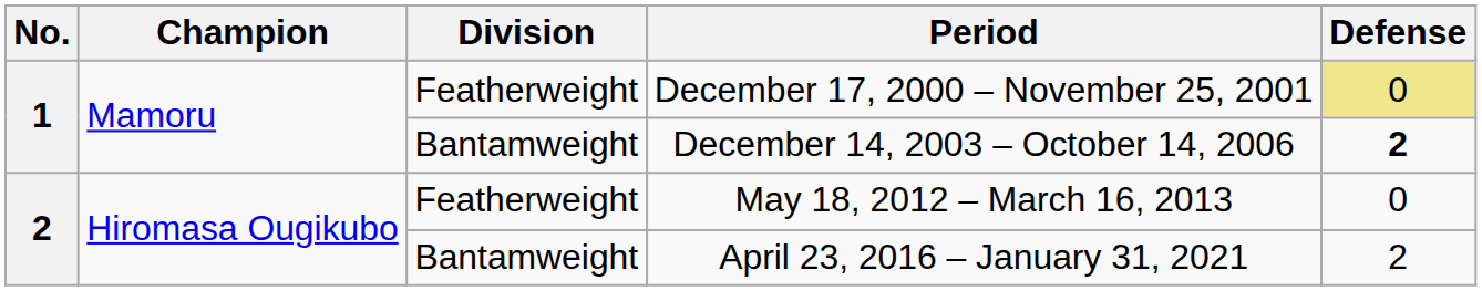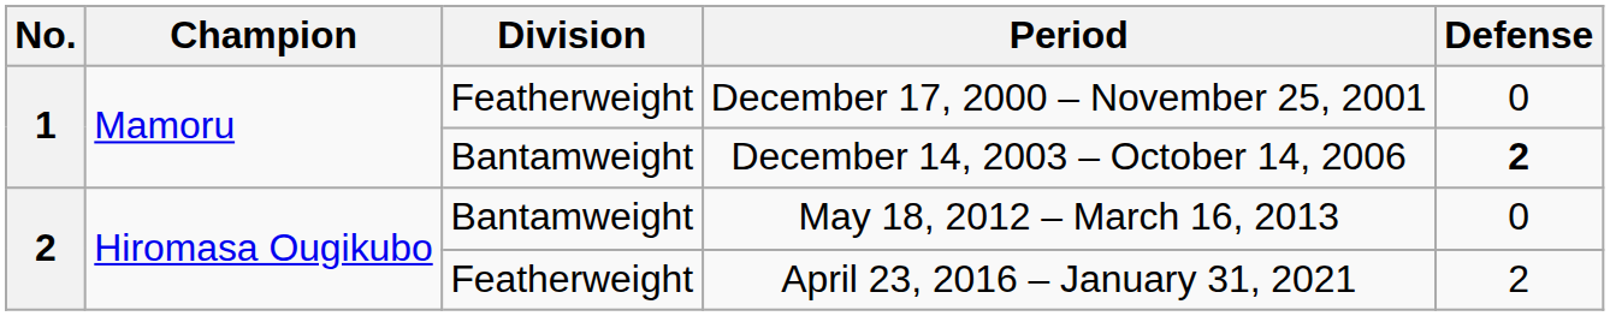December 17, 2000 – November 25, 2001 | Defense: khaki background -> no background
May 18, 2012 – March 16, 2013 | Division: Featherweight -> Bantamweight
April 23, 2016 – January 31, 2021 | Division: Bantamweight -> Featherweight
